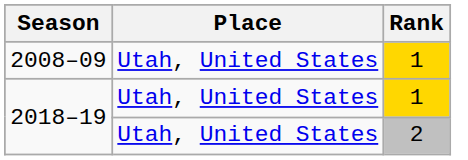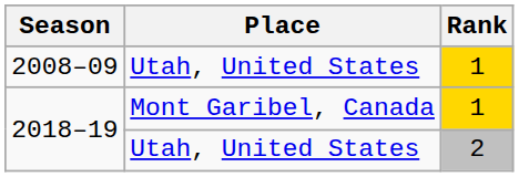2018–19 / 1 | Place: Utah, United States -> Mont Garibel, Canada
